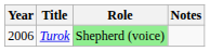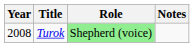Turok | Year: 2006 -> 2008
